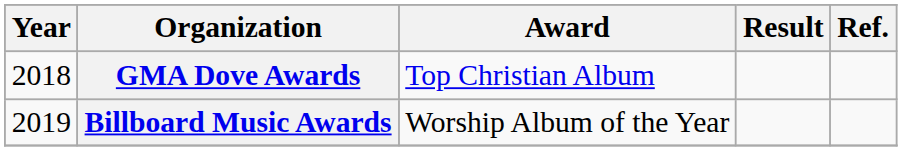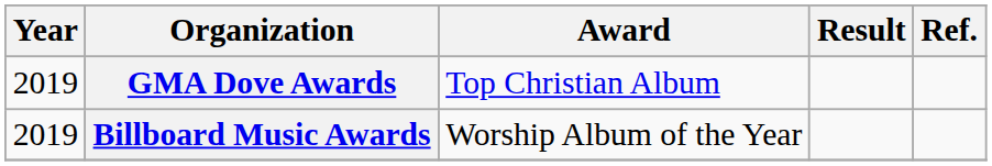GMA Dove Awards | Year: 2018 -> 2019
